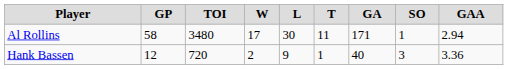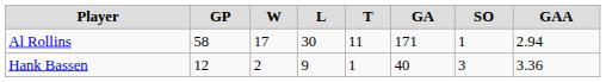- column: TOI | 3480 | 720
